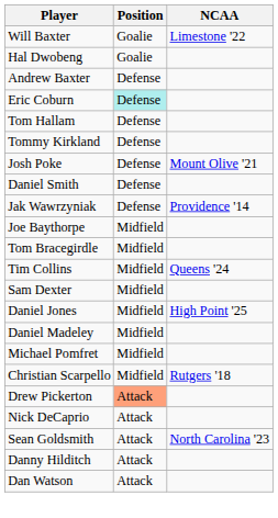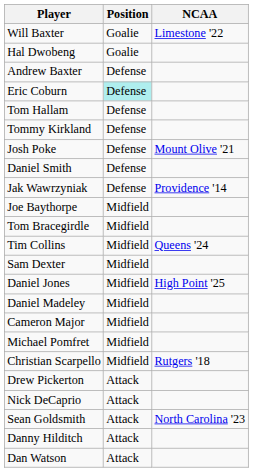+ row: Cameron Major | Midfield
Drew Pickerton | Position: lightsalmon background -> no background
